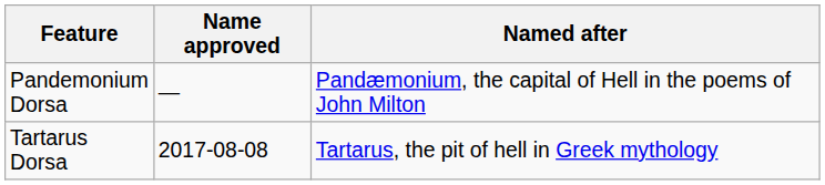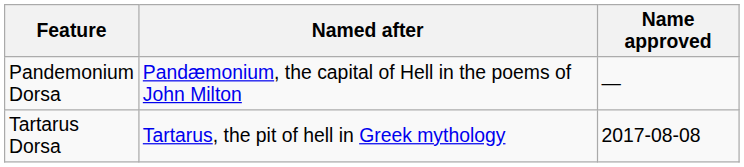columns swapped: Named after <-> Name approved
